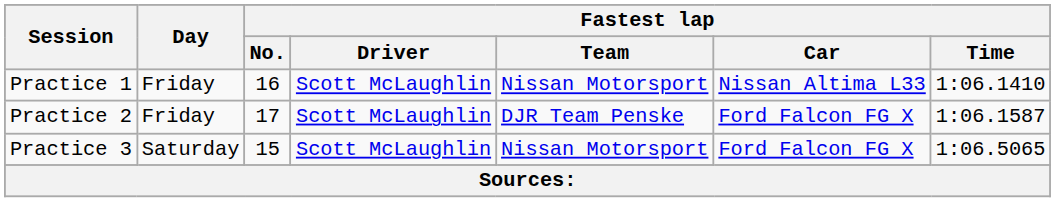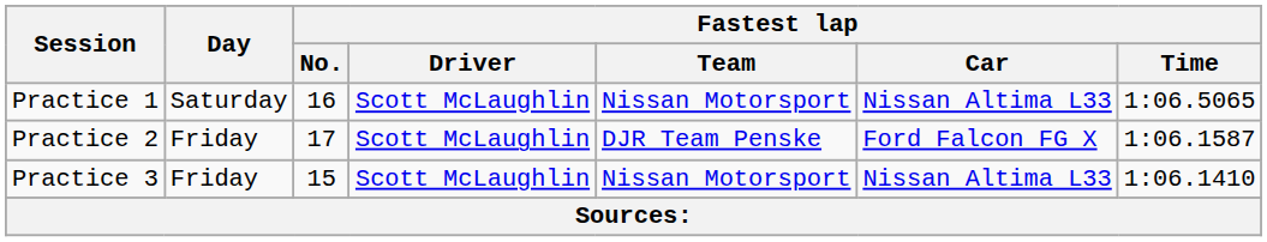Practice 1 | Day: Friday -> Saturday
Practice 1 | Fastest lap / Time: 1:06.1410 -> 1:06.5065
Practice 3 | Day: Saturday -> Friday
Practice 3 | Fastest lap / Car: Ford Falcon FG X -> Nissan Altima L33
Practice 3 | Fastest lap / Time: 1:06.5065 -> 1:06.1410
